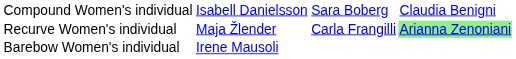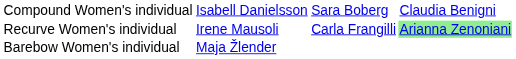Recurve Women's individual | column 2: Maja Žlender -> Irene Mausoli
Barebow Women's individual | column 2: Irene Mausoli -> Maja Žlender
